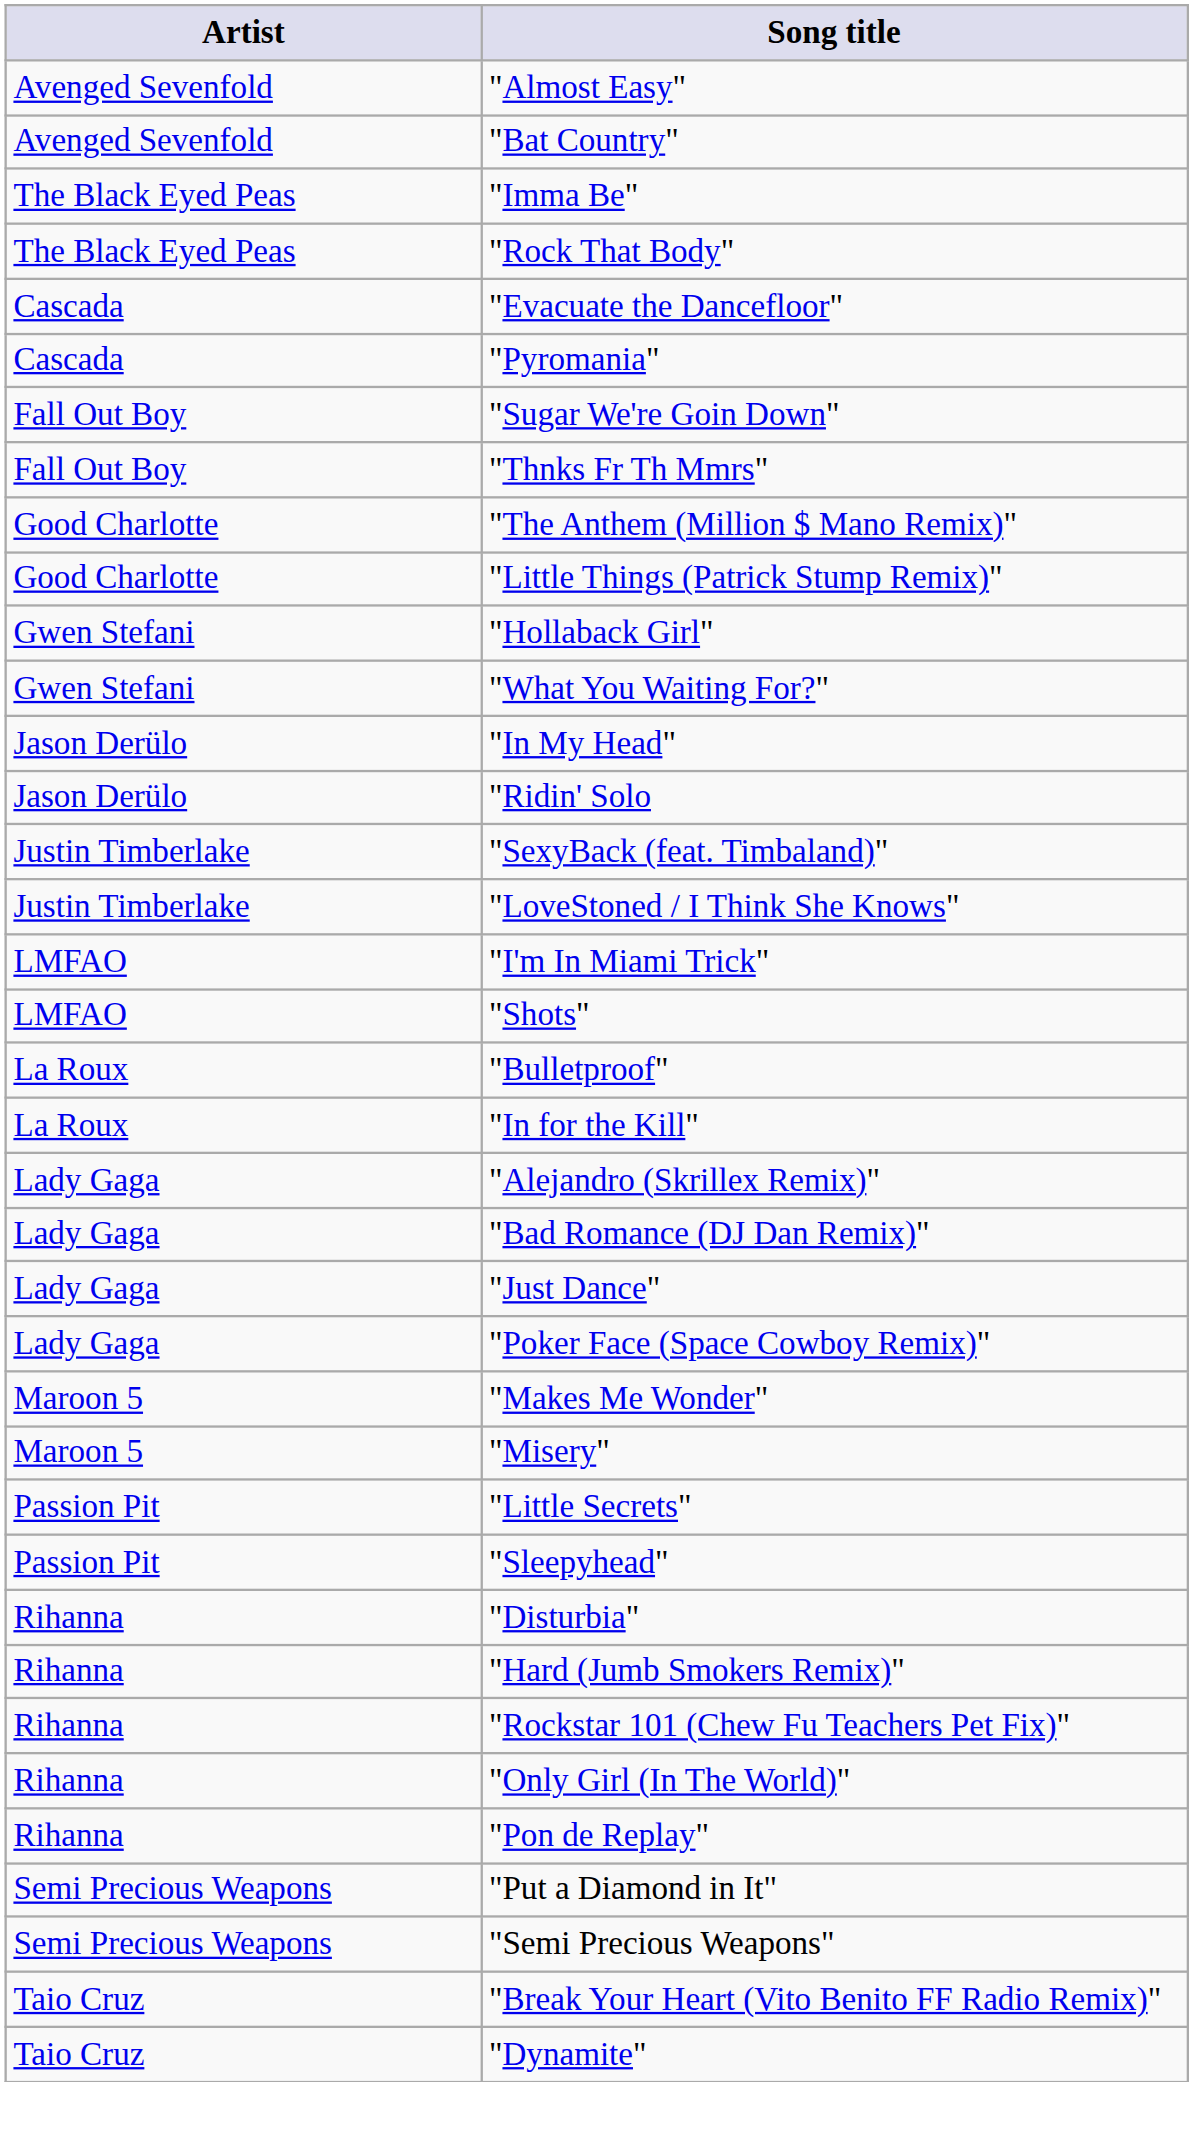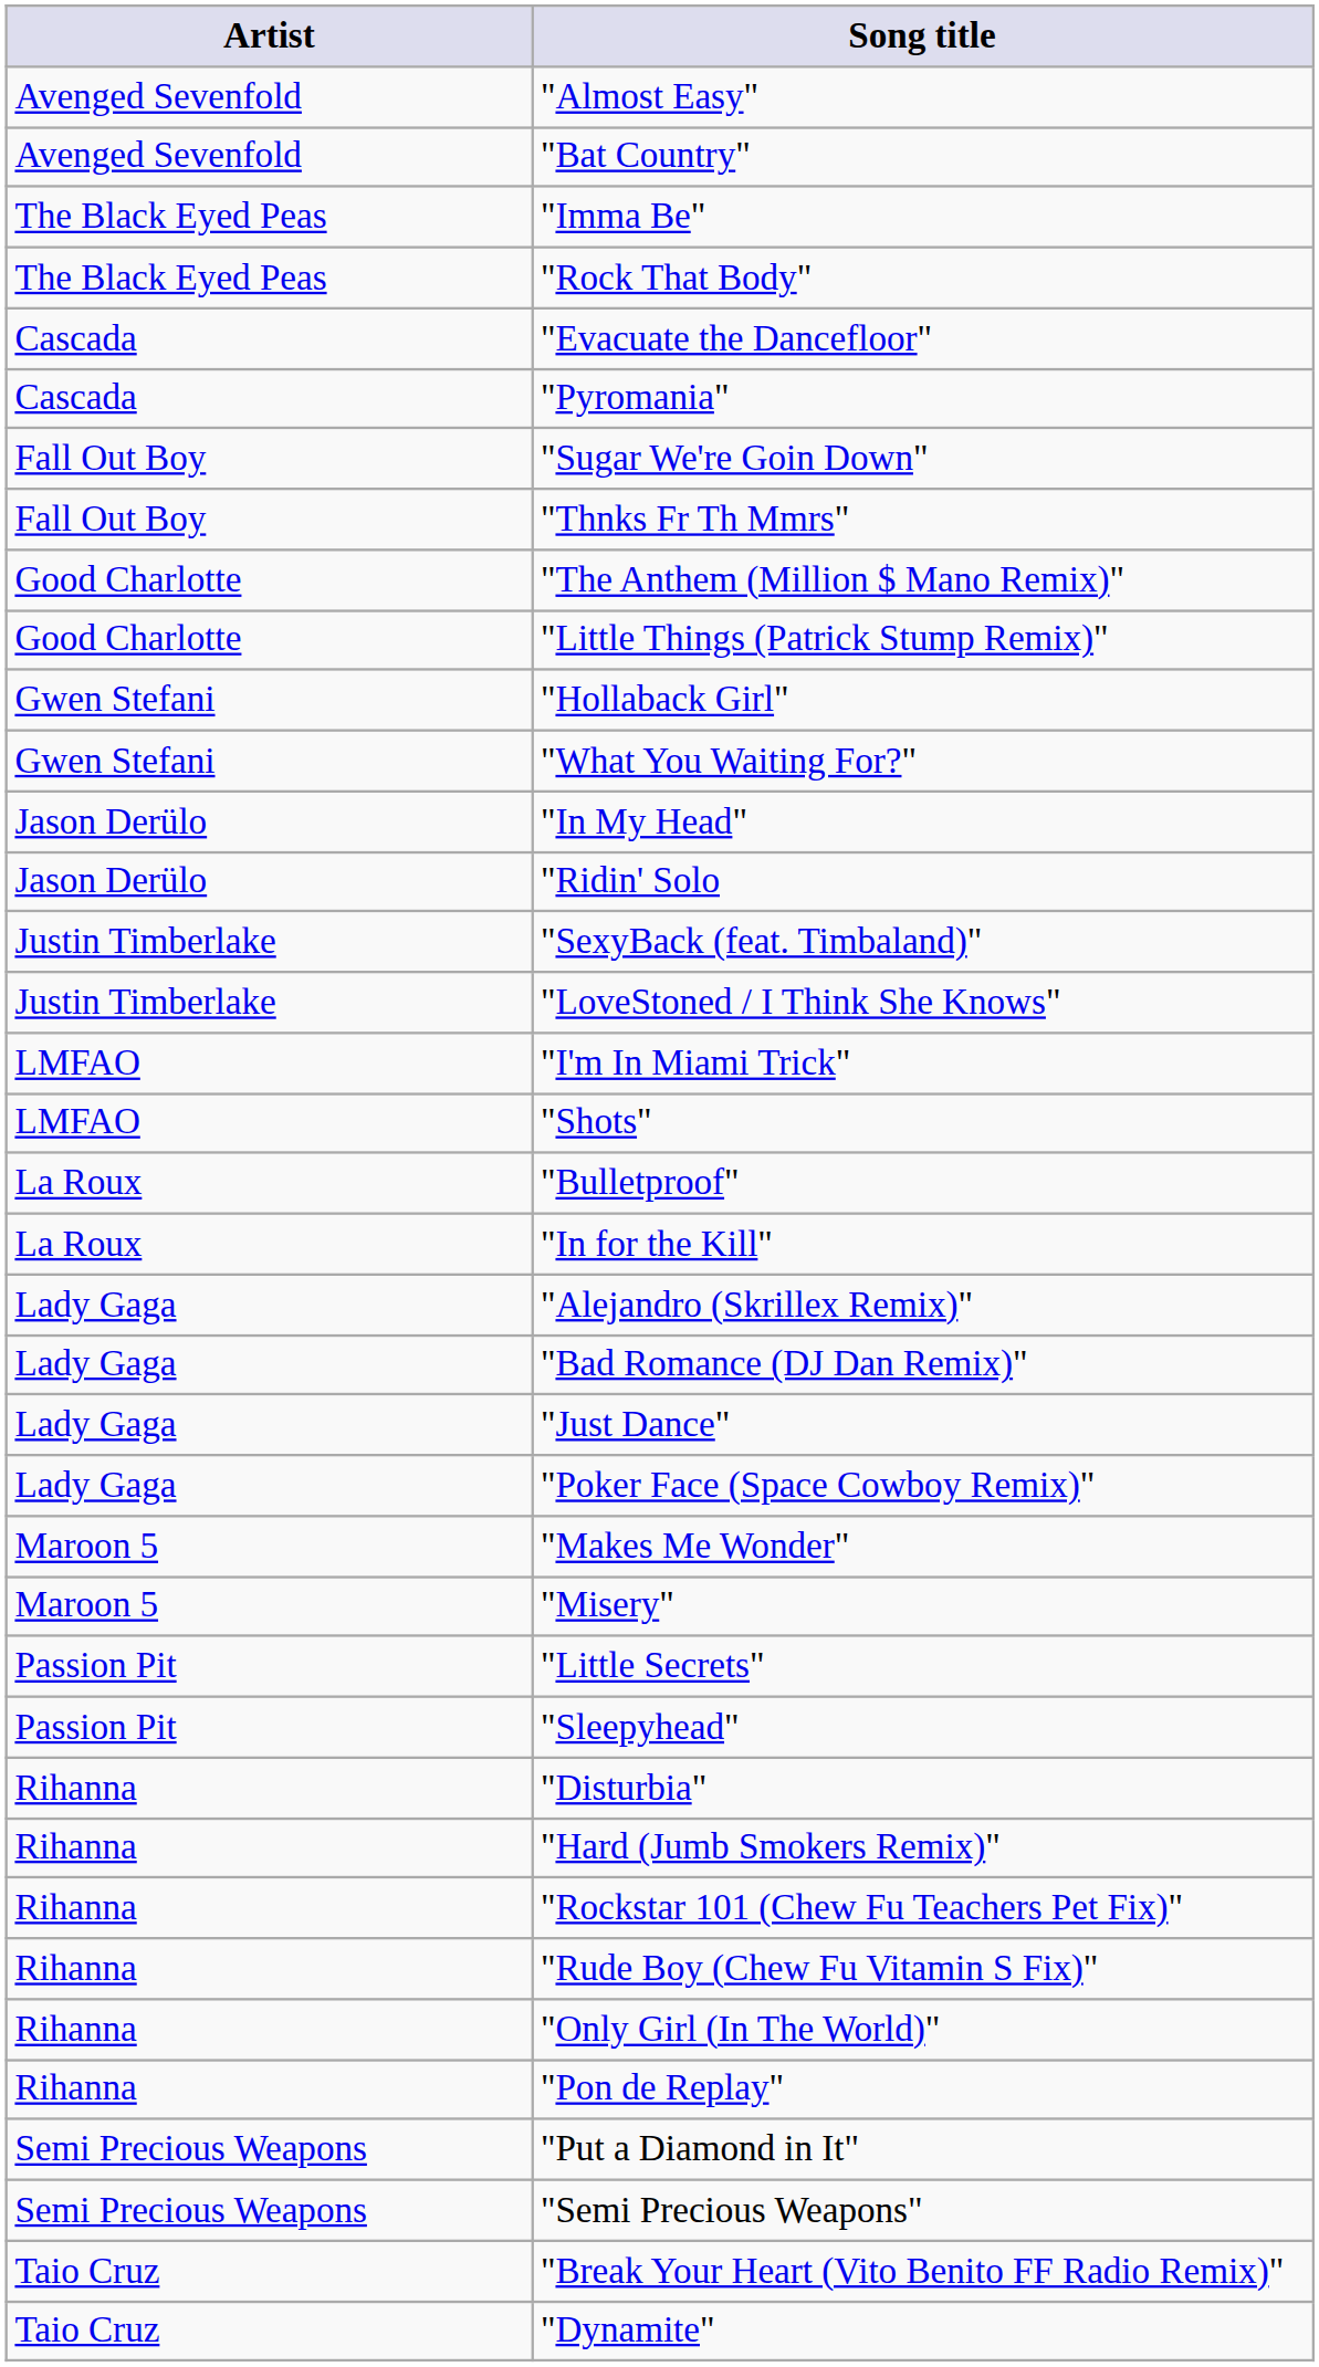+ row: Rihanna | "Rude Boy (Chew Fu Vitamin S Fix)"
